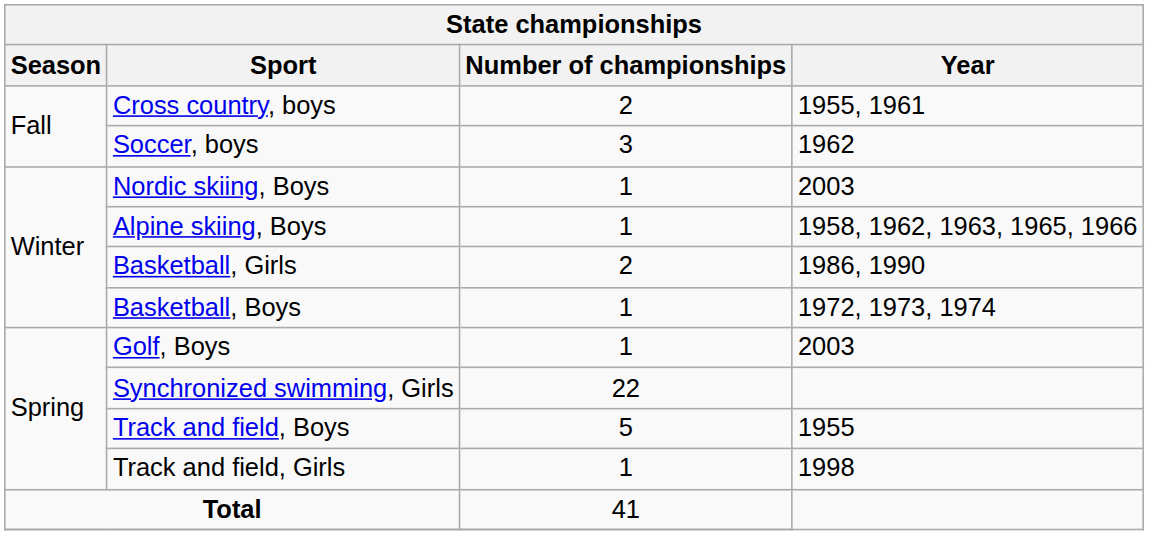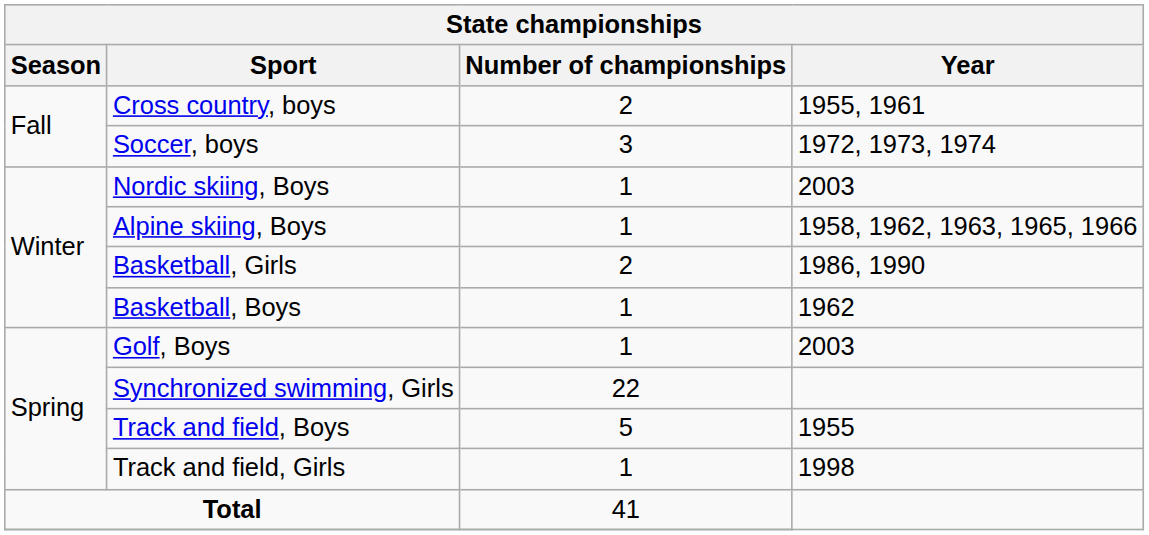Soccer, boys | Year: 1962 -> 1972, 1973, 1974
Basketball, Boys | Year: 1972, 1973, 1974 -> 1962
